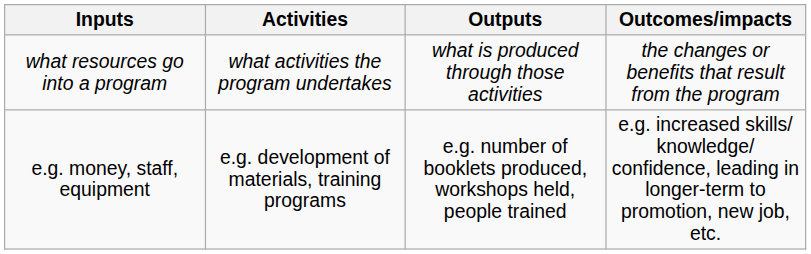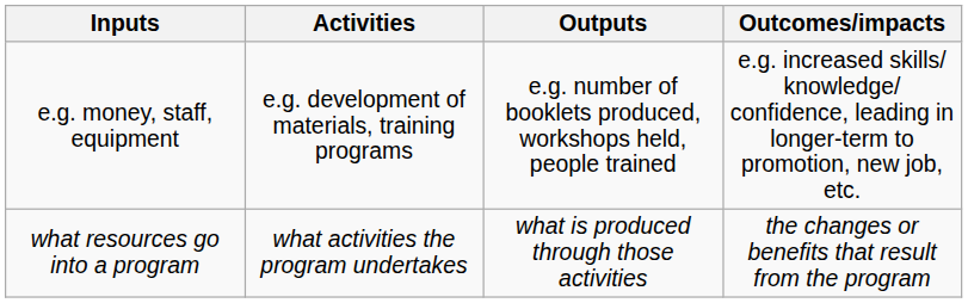rows swapped: what resources go into a program <-> e.g. money, staff, equipment
